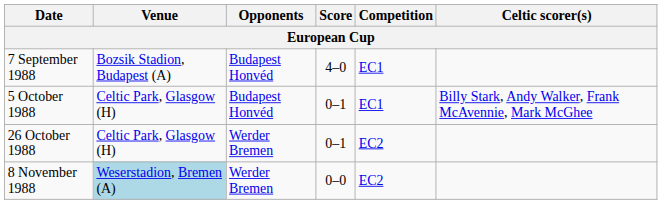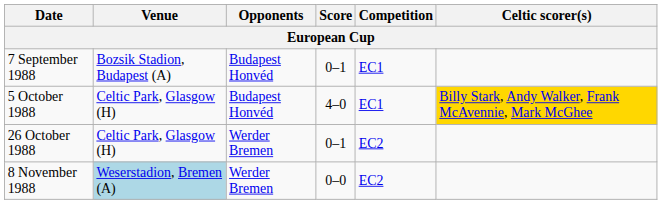7 September 1988 | Score: 4–0 -> 0–1
5 October 1988 | Score: 0–1 -> 4–0
5 October 1988 | Celtic scorer(s): no background -> gold background
